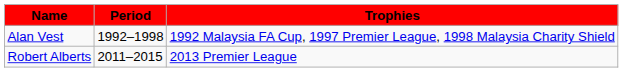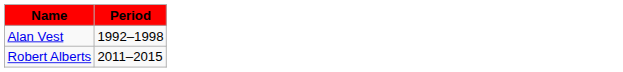- column: Trophies | 1992 Malaysia FA Cup, 1997 Premier League, 1998 Malaysia Charity Shield | 2013 Premier League
